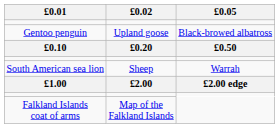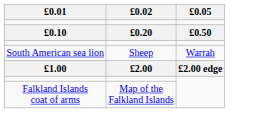- row: Gentoo penguin | Upland goose | Black-browed albatross
